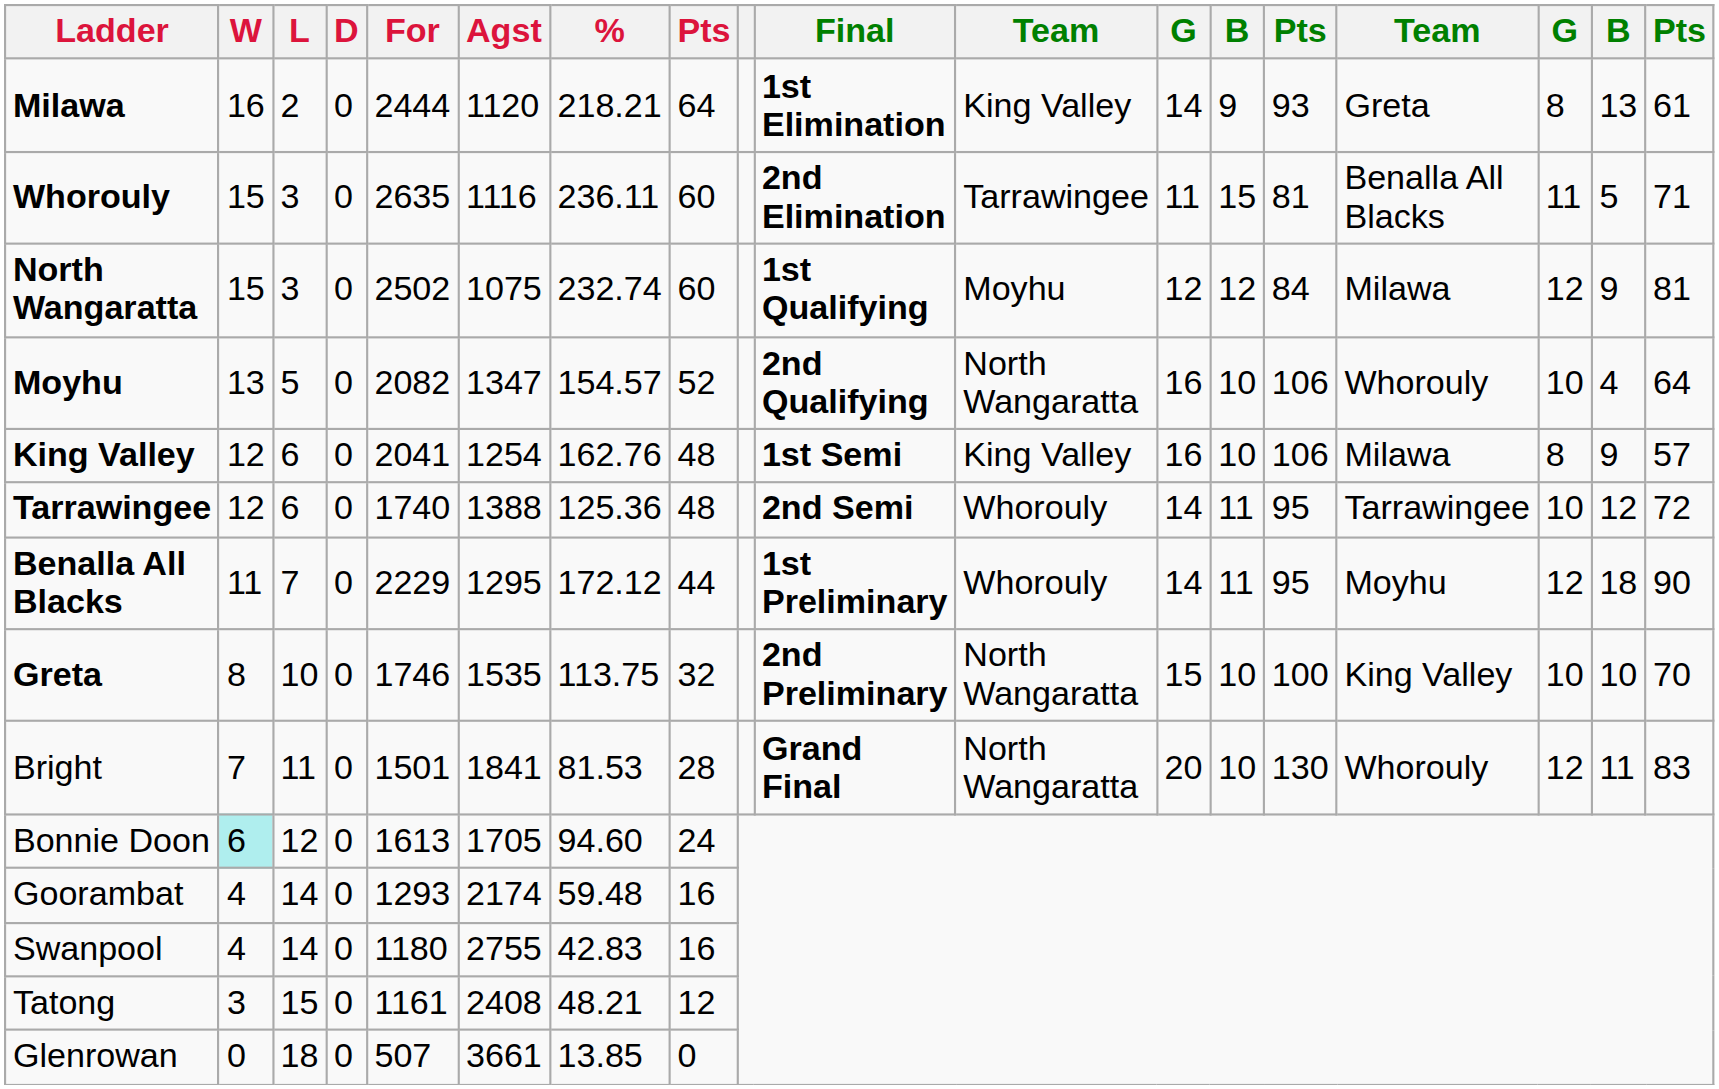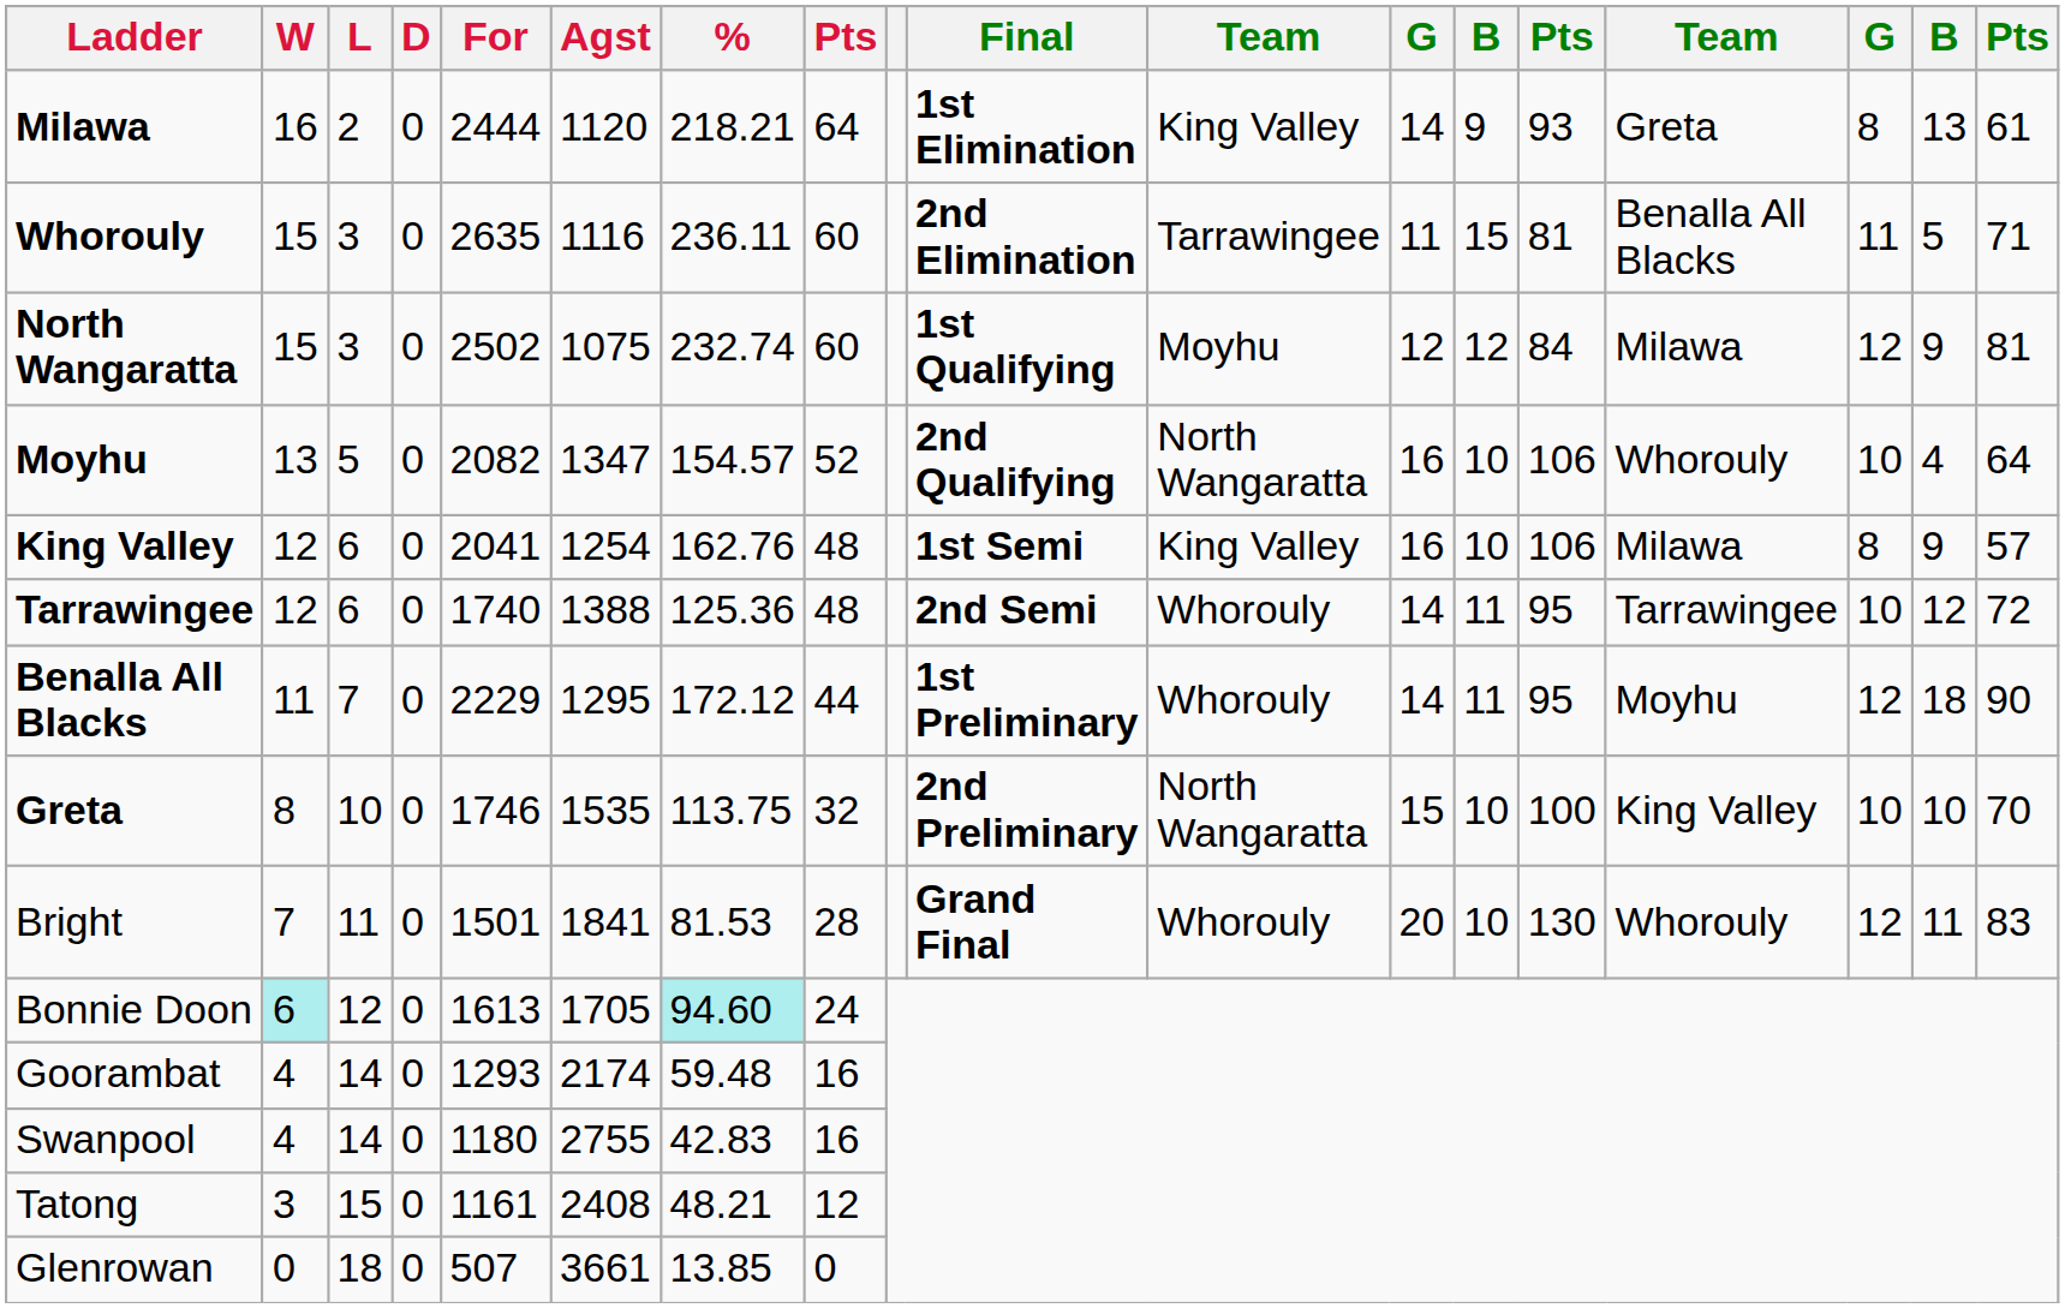Bright | column 11: North Wangaratta -> Whorouly
Bonnie Doon | %: no background -> paleturquoise background
